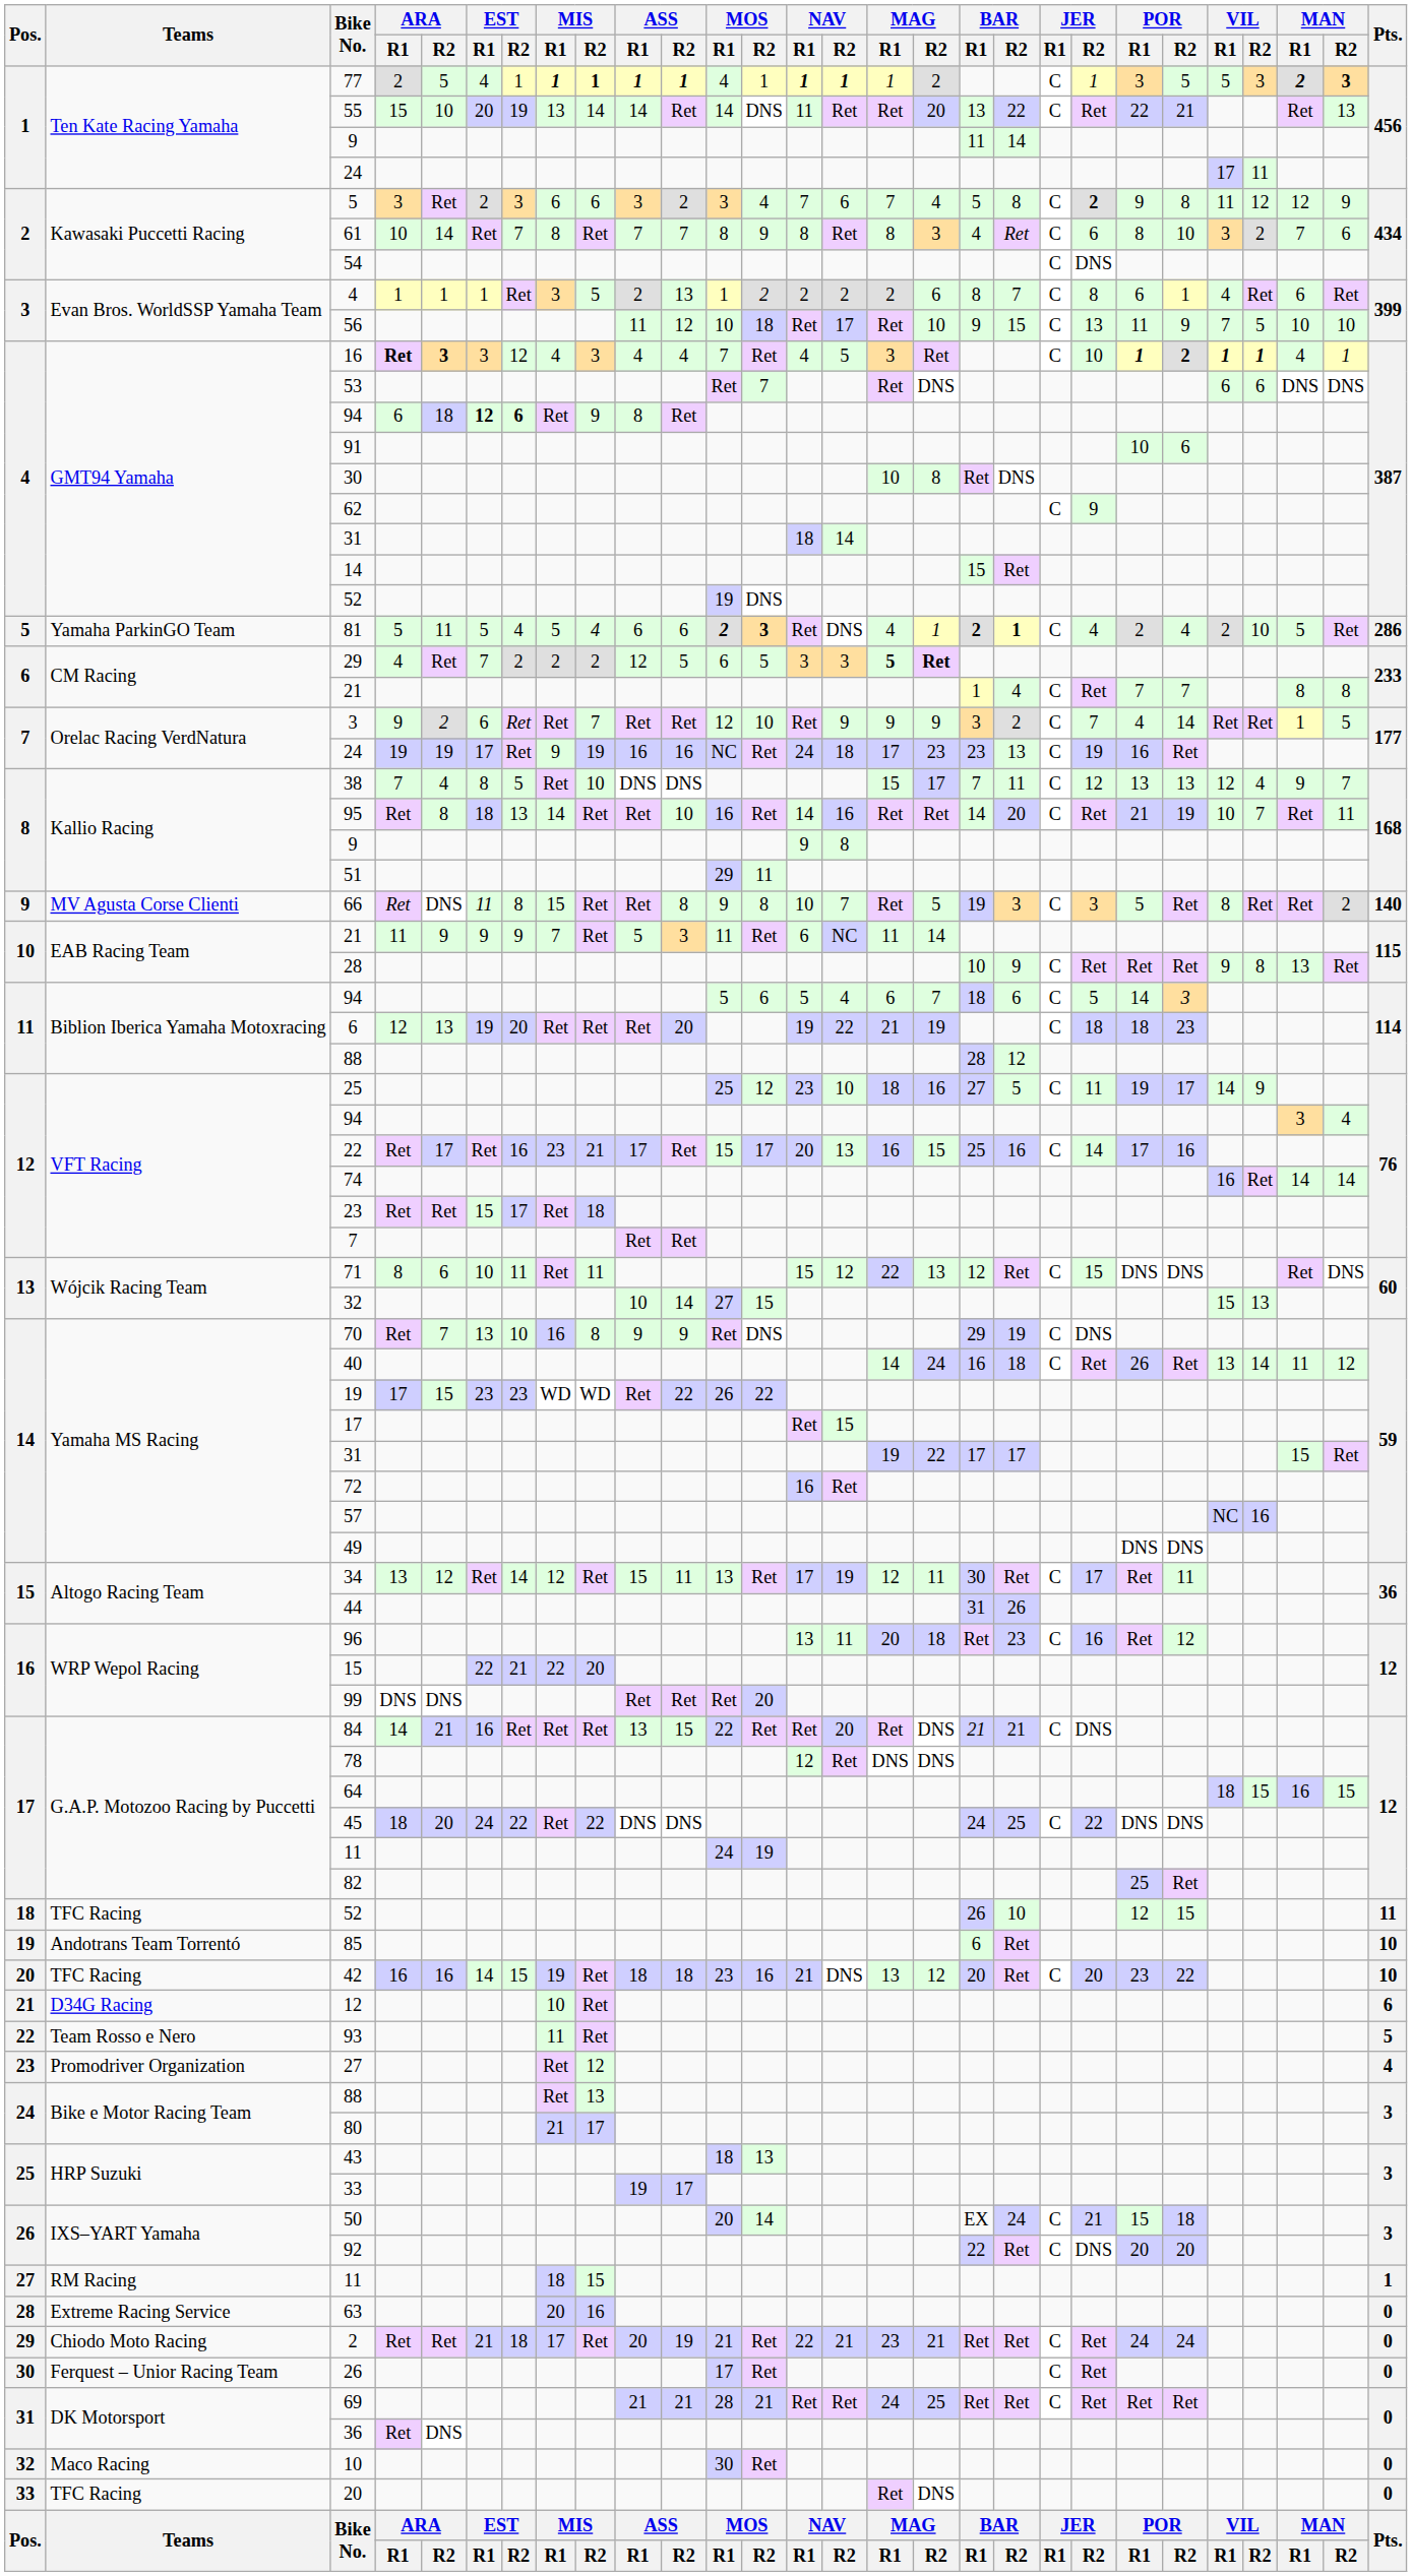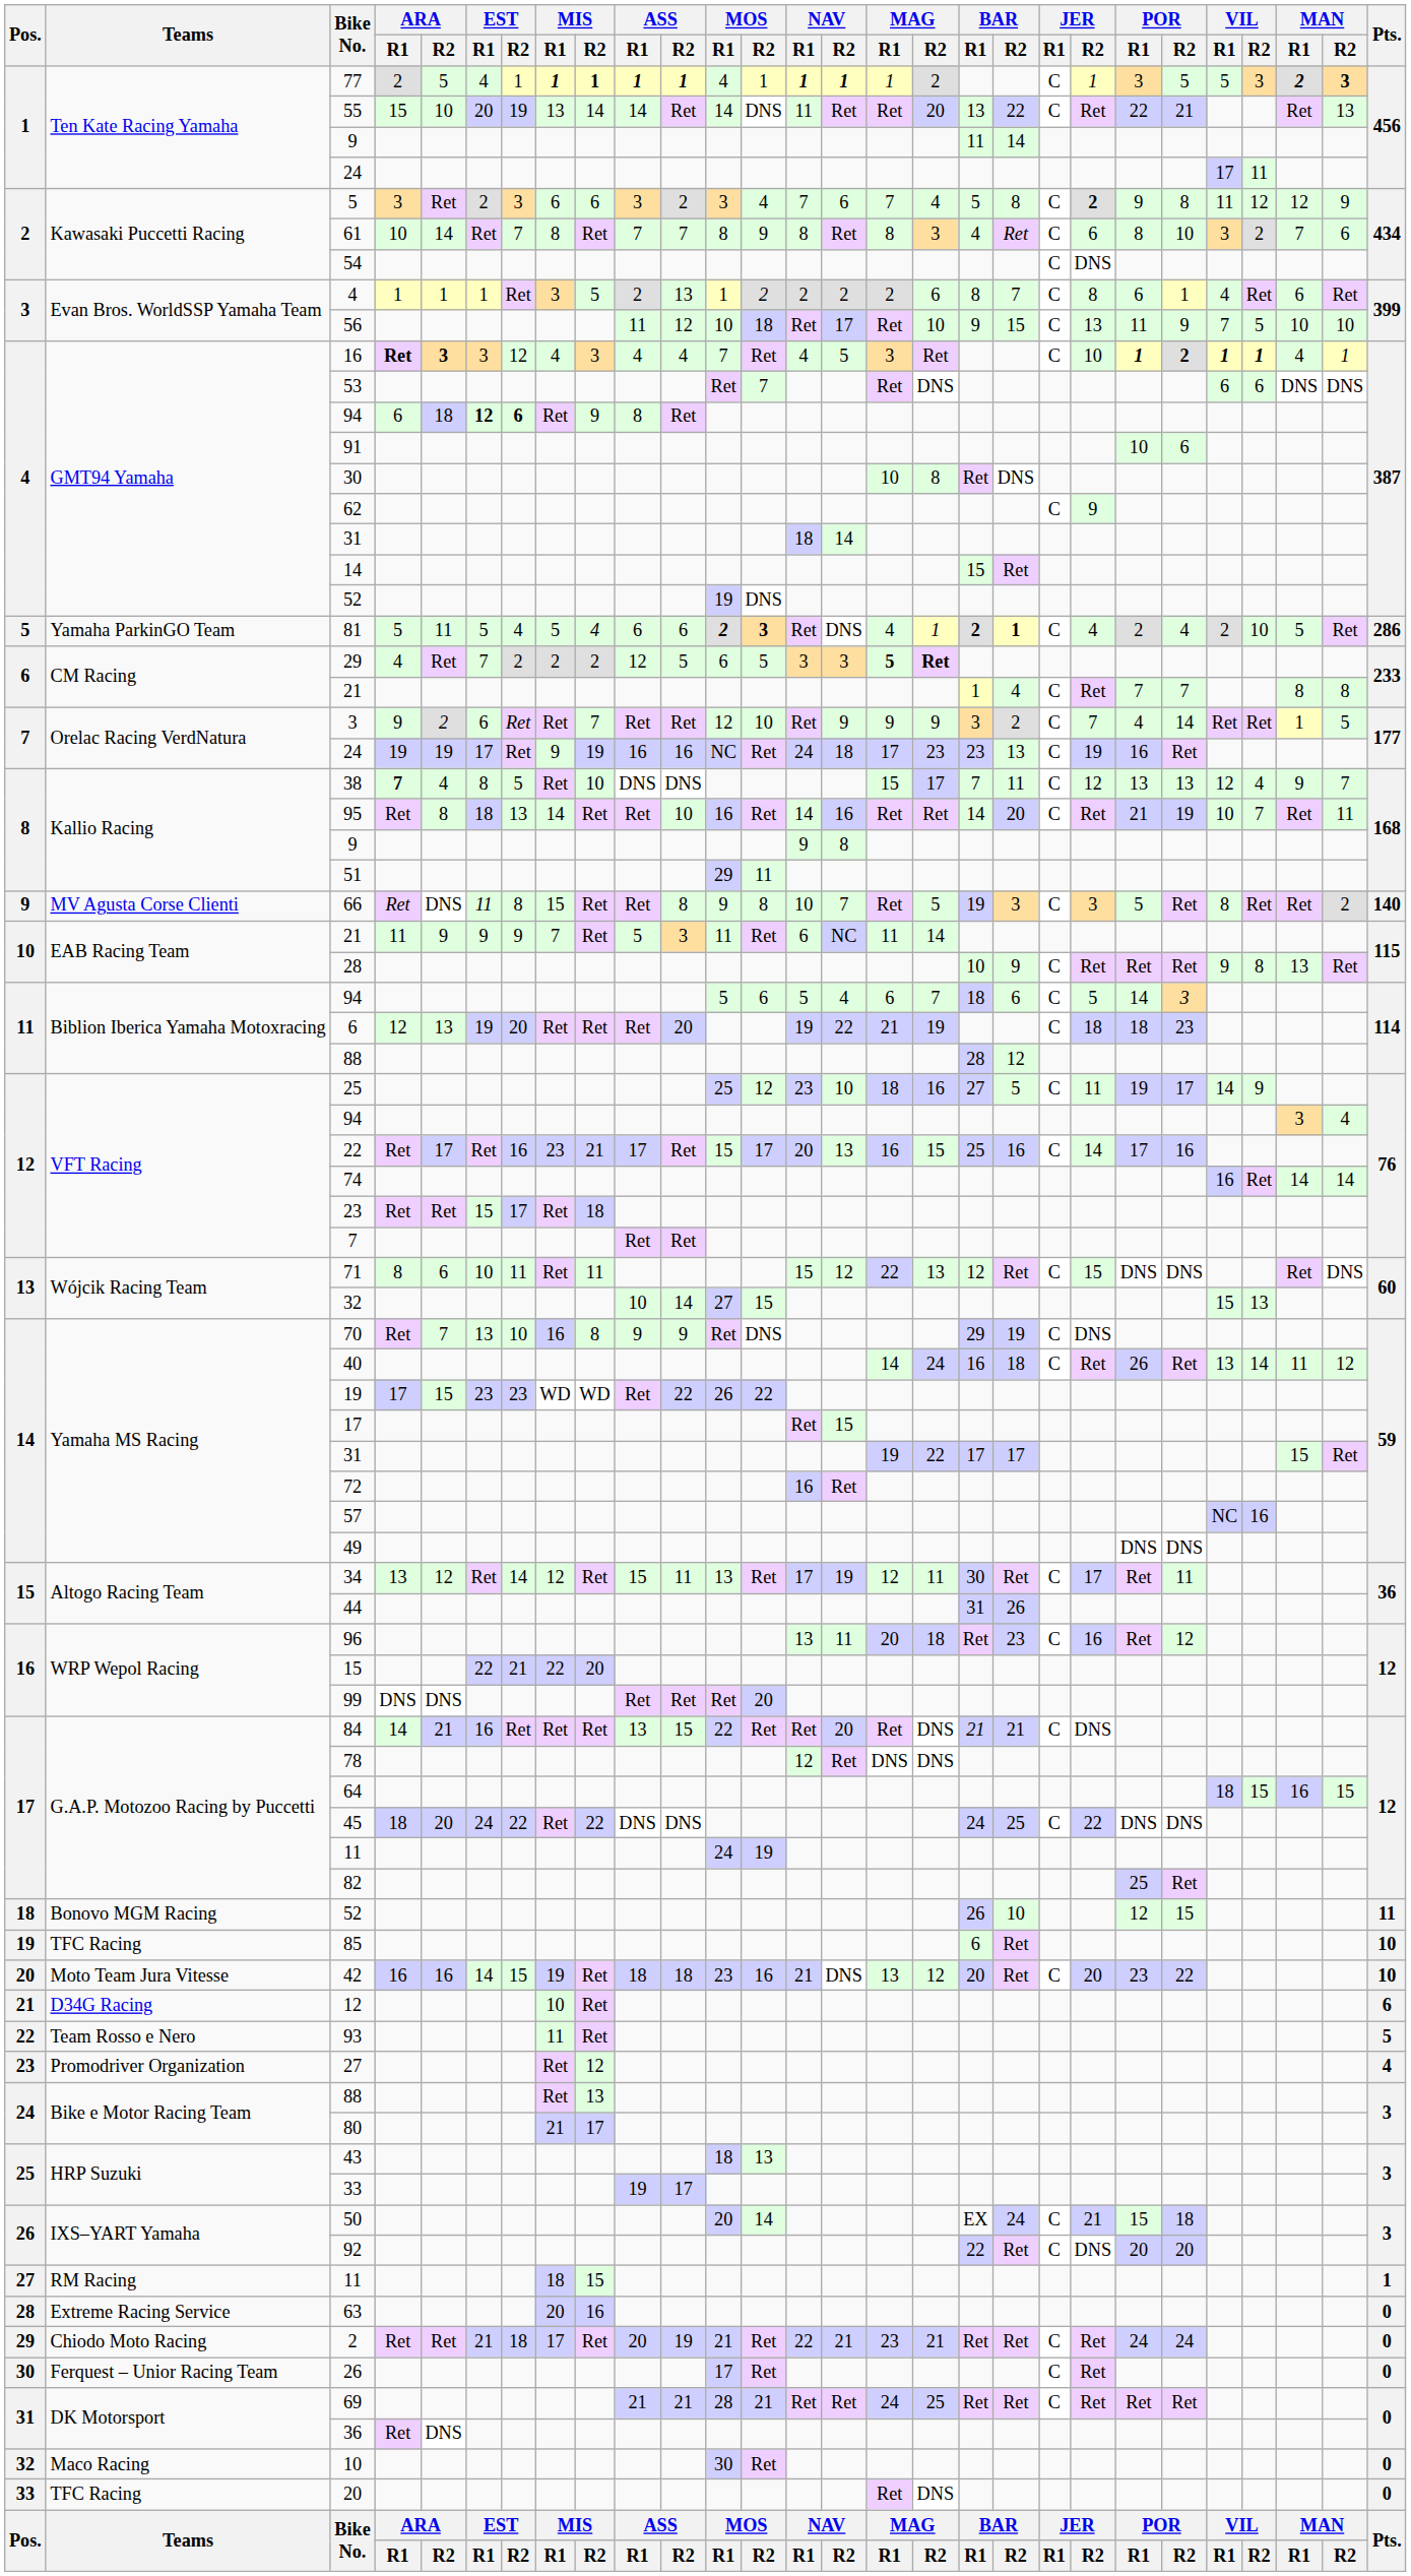38 | ARA / R1: normal -> bold
18 / 52 | Teams: TFC Racing -> Bonovo MGM Racing
85 | Teams: Andotrans Team Torrentó -> TFC Racing
42 | Teams: TFC Racing -> Moto Team Jura Vitesse
